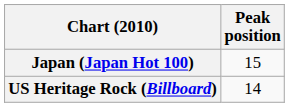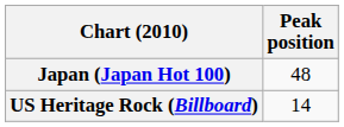Japan (Japan Hot 100) | Peak position: 15 -> 48
